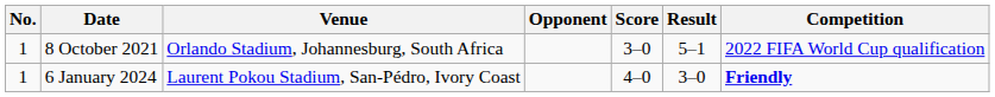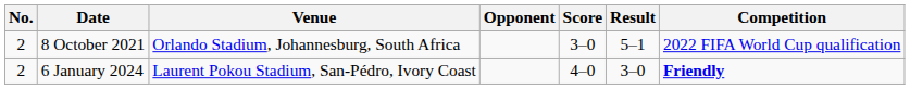8 October 2021 | No.: 1 -> 2
6 January 2024 | No.: 1 -> 2
